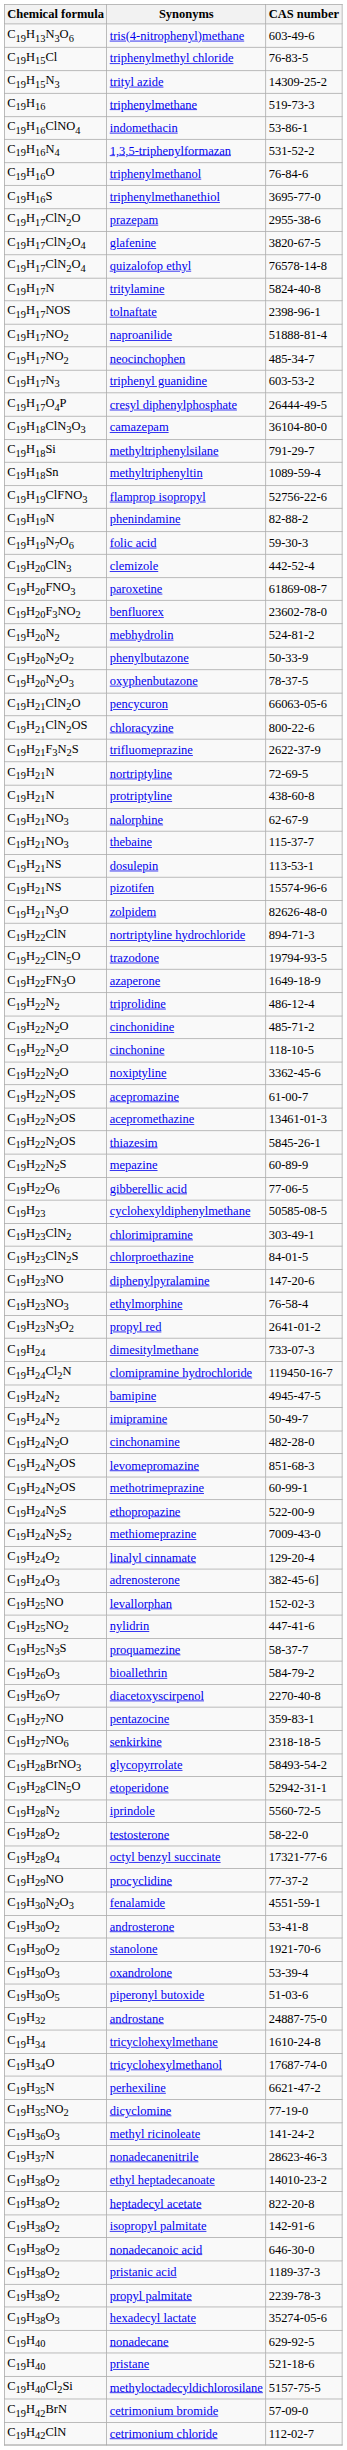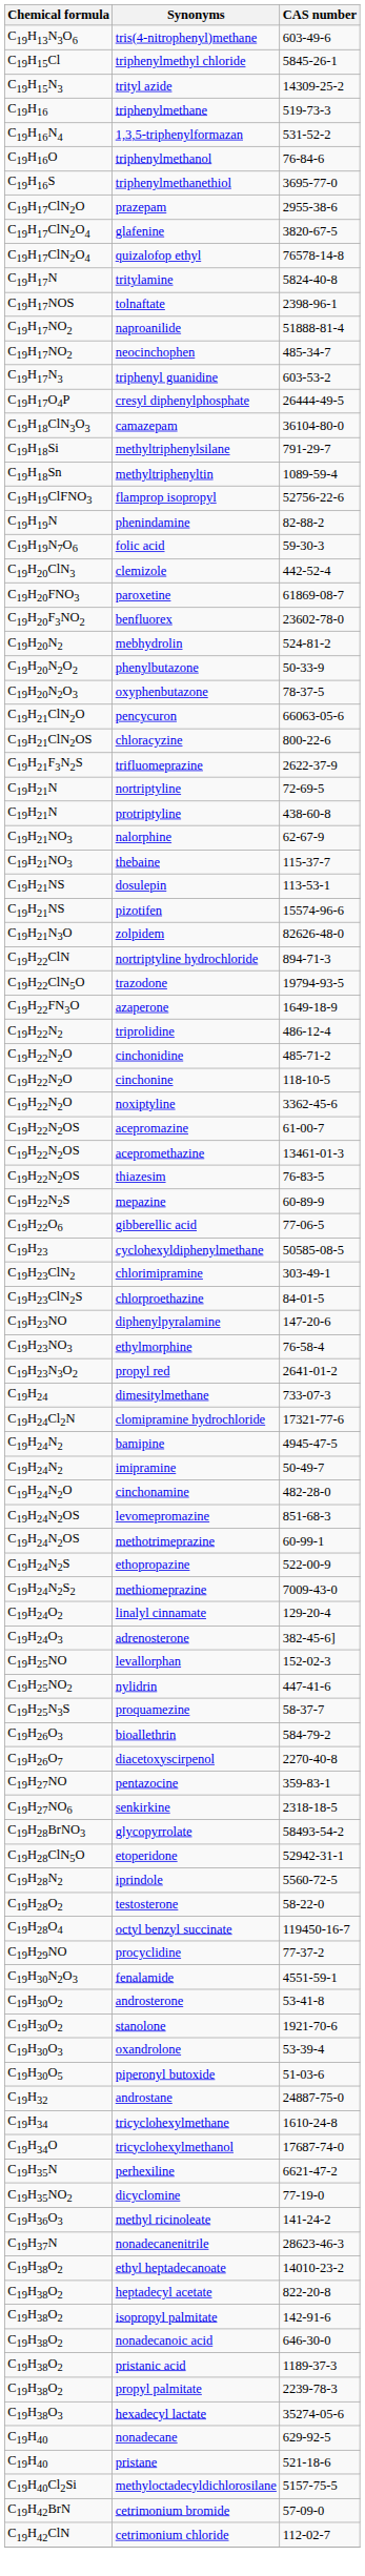triphenylmethyl chloride | CAS number: 76-83-5 -> 5845-26-1
- row: C19H16ClNO4 | indomethacin | 53-86-1
thiazesim | CAS number: 5845-26-1 -> 76-83-5
clomipramine hydrochloride | CAS number: 119450-16-7 -> 17321-77-6
octyl benzyl succinate | CAS number: 17321-77-6 -> 119450-16-7
